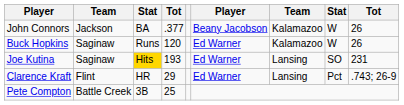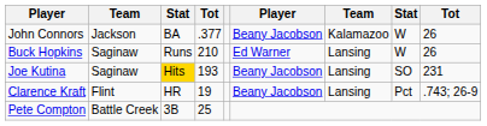Buck Hopkins | column 4: 120 -> 210
Buck Hopkins | column 7: Kalamazoo -> Lansing
Joe Kutina | column 6: Ed Warner -> Beany Jacobson
Clarence Kraft | column 4: 29 -> 19
Clarence Kraft | column 6: Ed Warner -> Beany Jacobson
